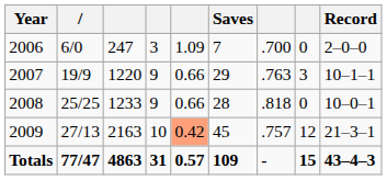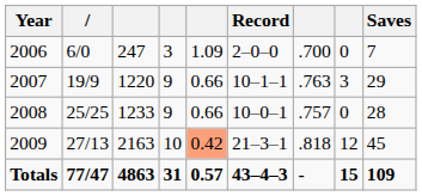columns swapped: Saves <-> Record
2008 | column 7: .818 -> .757
2009 | column 7: .757 -> .818
